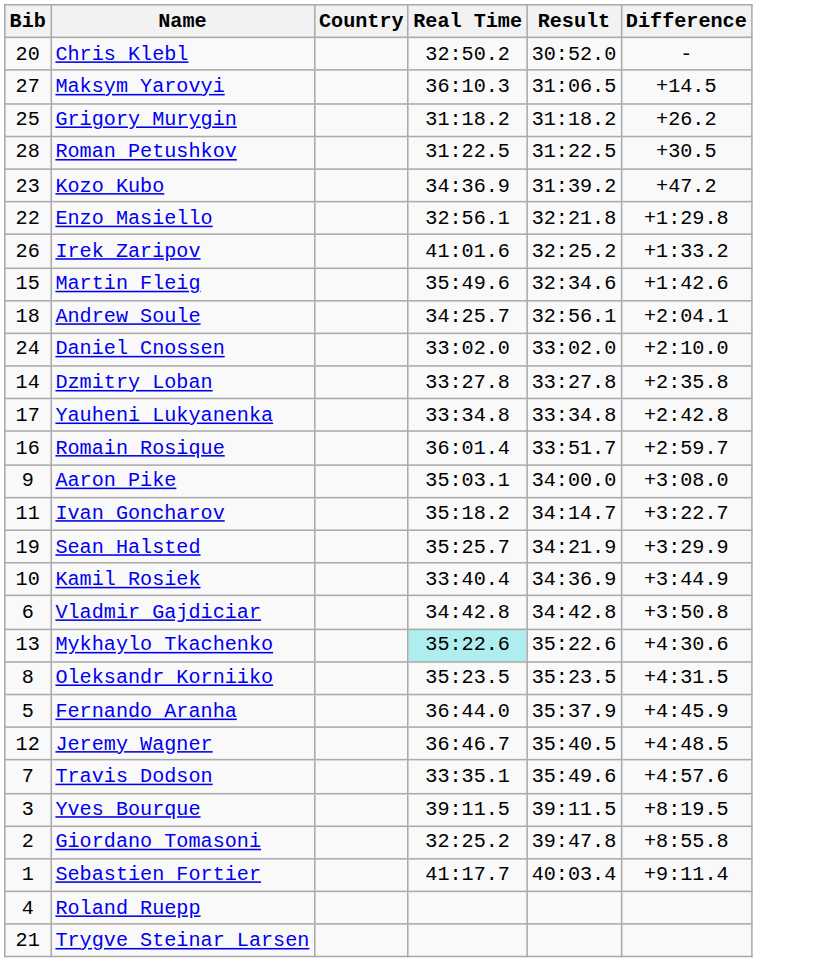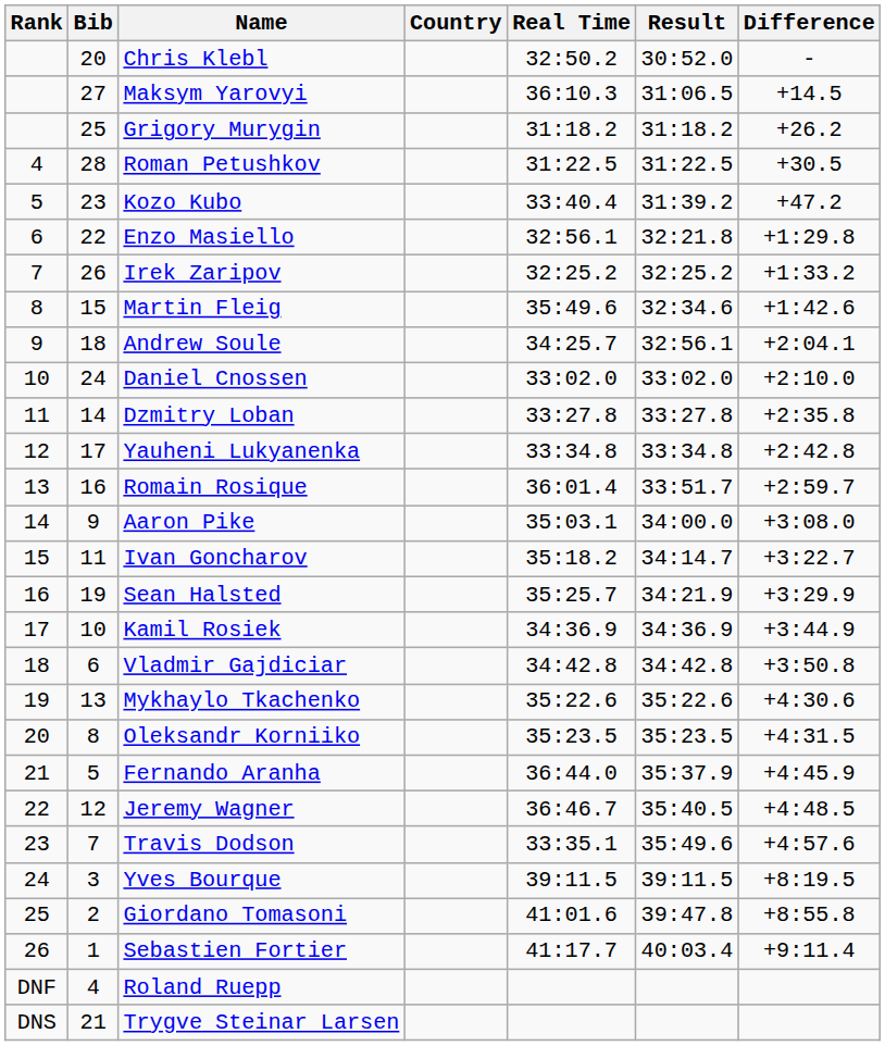+ column: Rank | 4 | 5 | 6 | 7 | 8 | 9 | 10 | 11 | 12 | 13 | 14 | 15 | 16 | 17 | 18 | 19 | 20 | 21 | 22 | 23 | 24 | 25 | 26 | DNF | DNS
Kozo Kubo | Real Time: 34:36.9 -> 33:40.4
Irek Zaripov | Real Time: 41:01.6 -> 32:25.2
Kamil Rosiek | Real Time: 33:40.4 -> 34:36.9
Mykhaylo Tkachenko | Real Time: paleturquoise background -> no background
Giordano Tomasoni | Real Time: 32:25.2 -> 41:01.6
